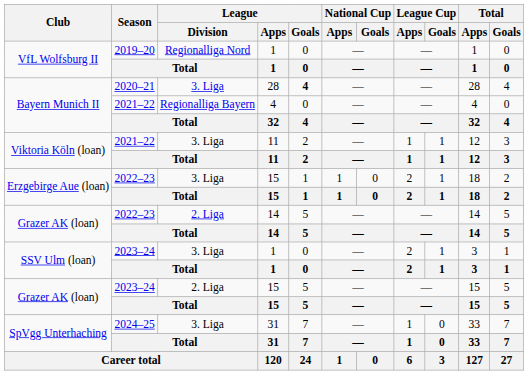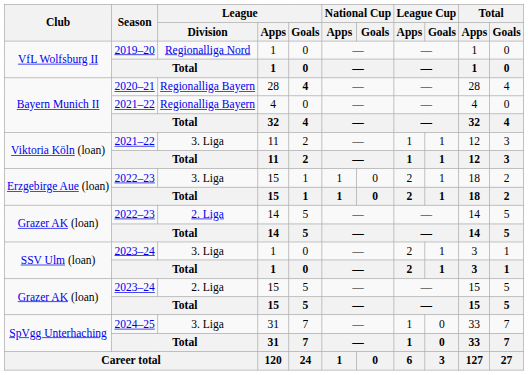Bayern Munich II / 28 | League / Division: 3. Liga -> Regionalliga Bayern
